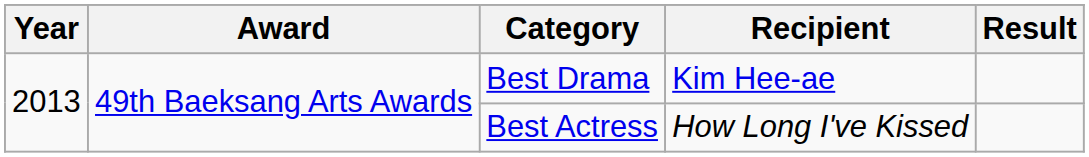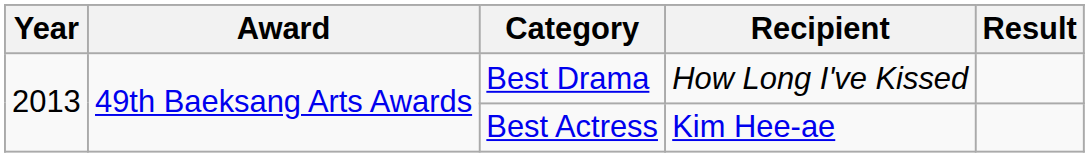Best Drama | Recipient: Kim Hee-ae -> How Long I've Kissed
Best Actress | Recipient: How Long I've Kissed -> Kim Hee-ae
